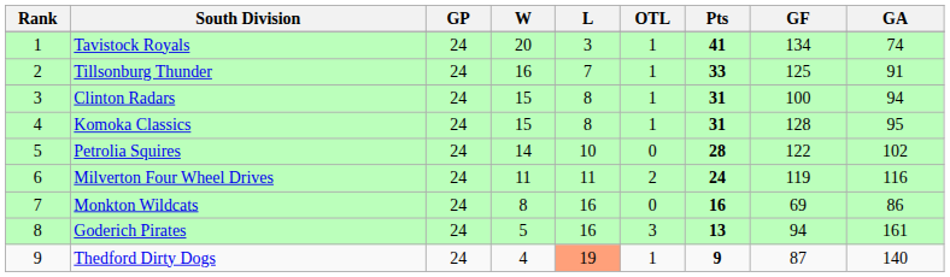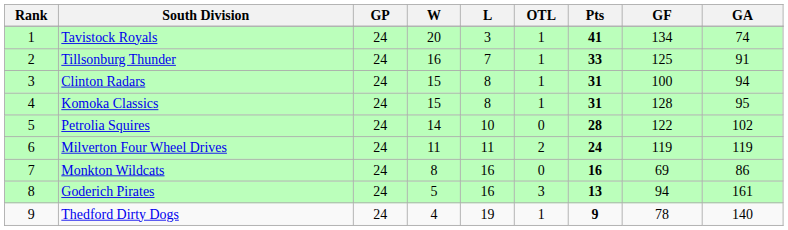Milverton Four Wheel Drives | GA: 116 -> 119
Thedford Dirty Dogs | L: lightsalmon background -> no background
Thedford Dirty Dogs | GF: 87 -> 78
